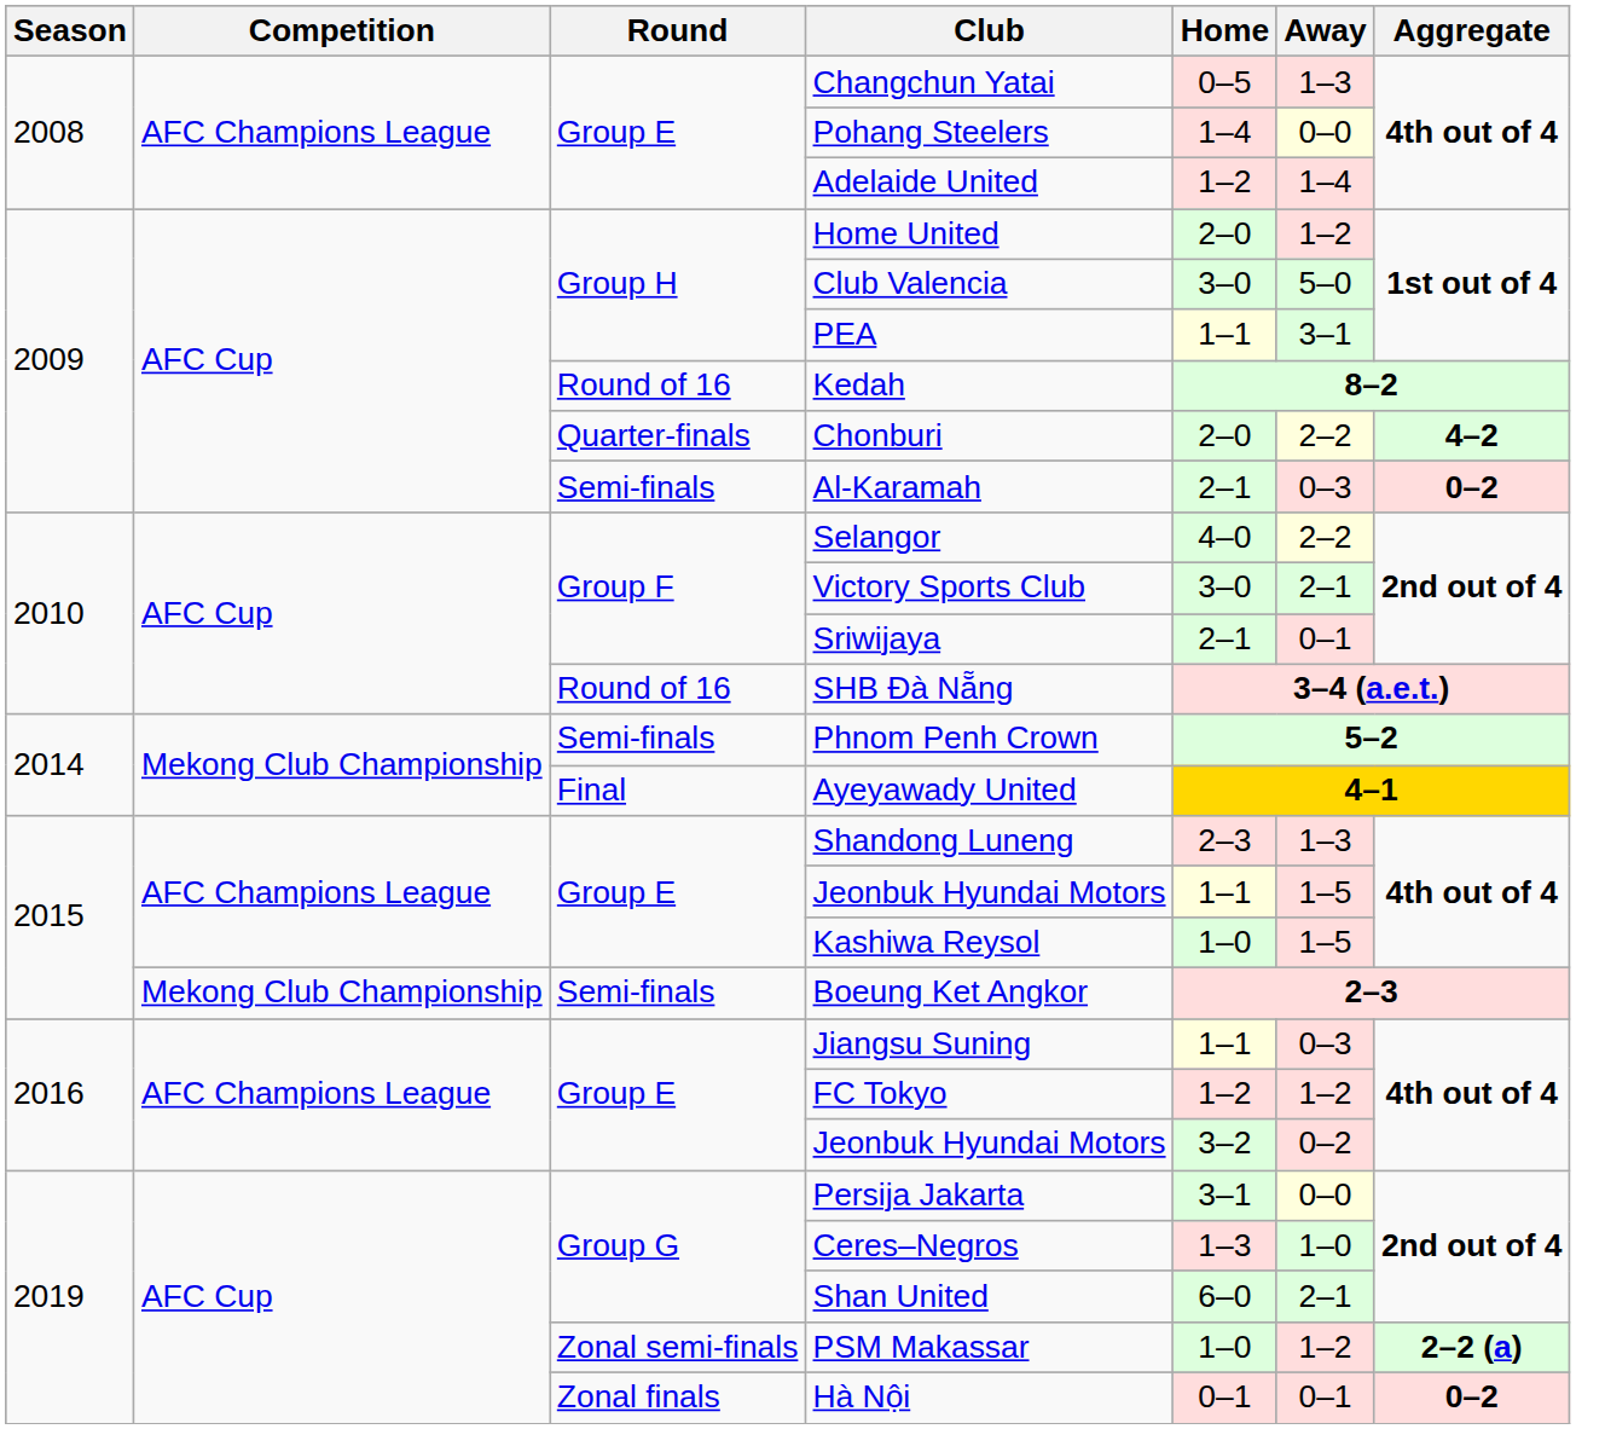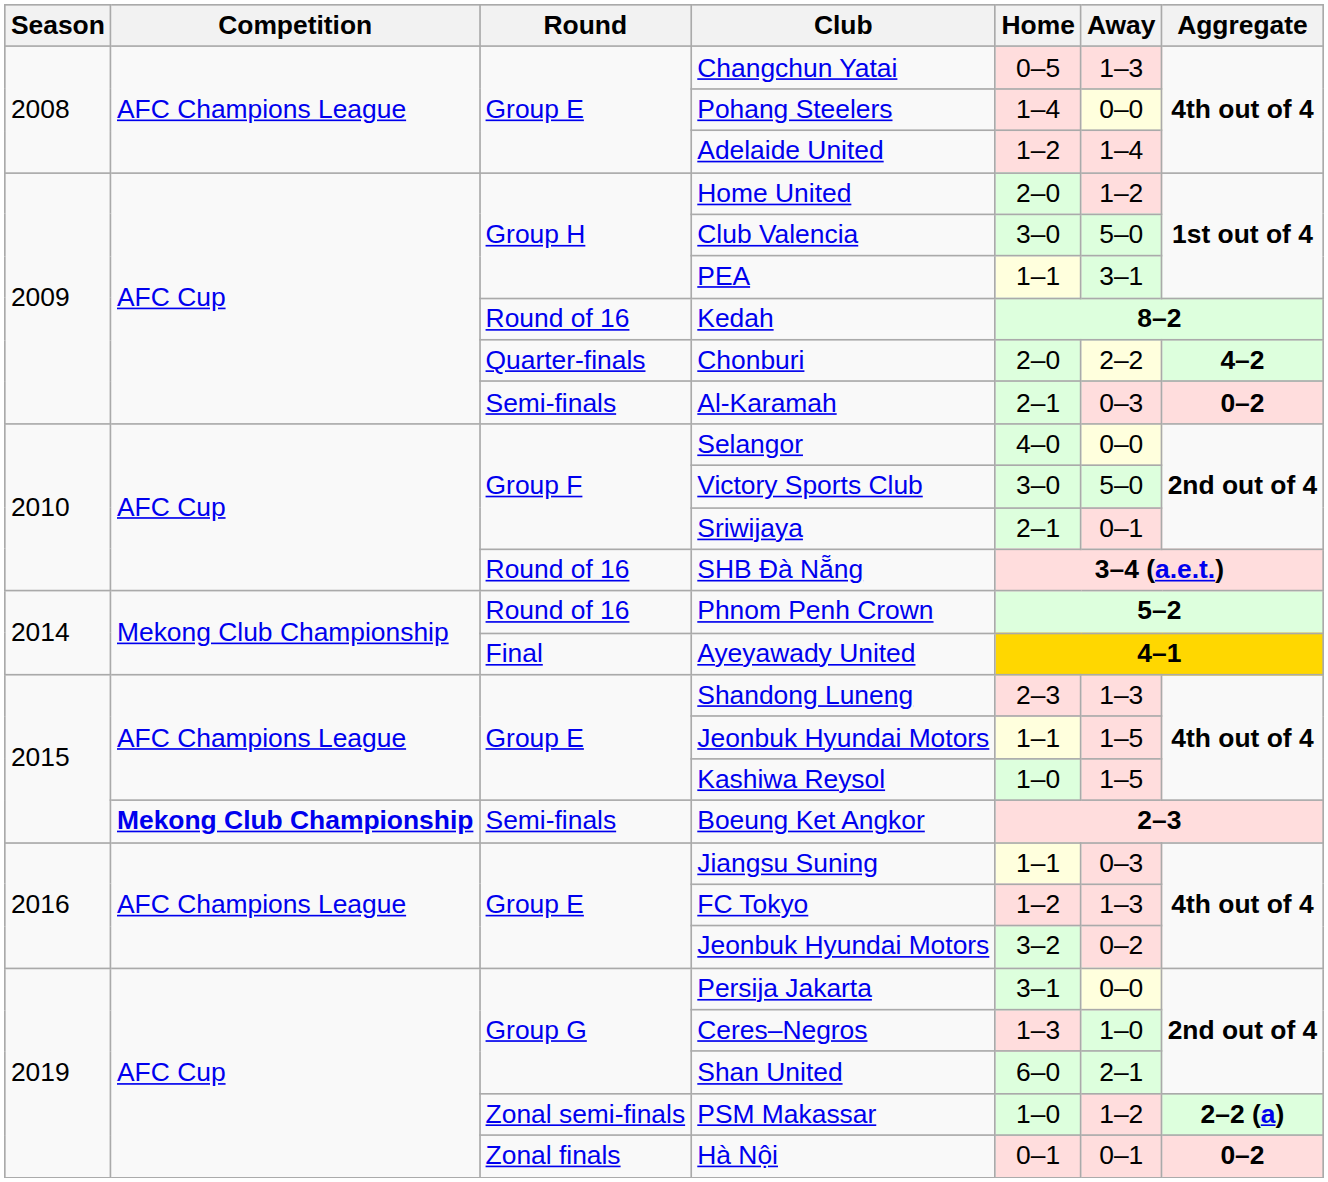Selangor | Away: 2–2 -> 0–0
Victory Sports Club | Away: 2–1 -> 5–0
Phnom Penh Crown | Round: Semi-finals -> Round of 16
Boeung Ket Angkor | Competition: normal -> bold
FC Tokyo | Away: 1–2 -> 1–3
